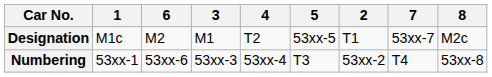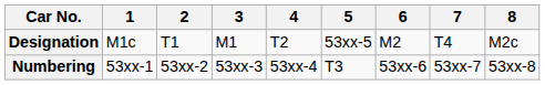columns swapped: 2 <-> 6
Designation | 7: 53xx-7 -> T4
Numbering | 7: T4 -> 53xx-7
